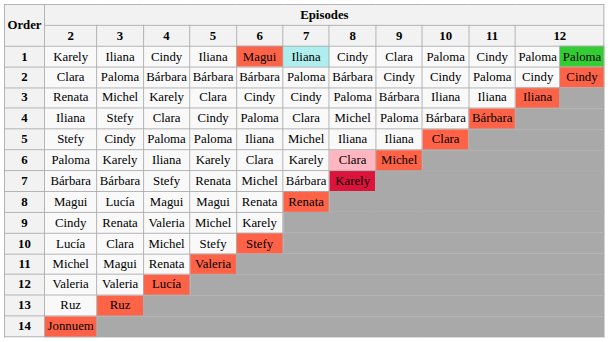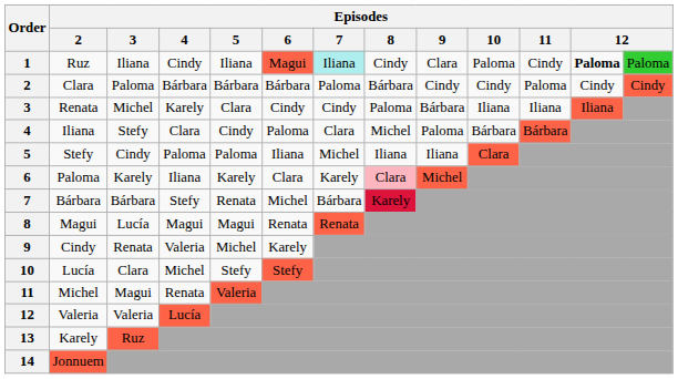1 | Episodes / 2: Karely -> Ruz
1 | column 12: normal -> bold
13 | Episodes / 2: Ruz -> Karely
